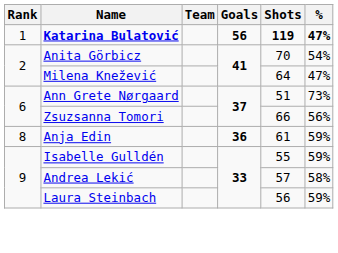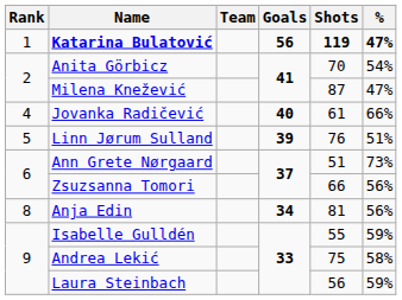Milena Knežević | Shots: 64 -> 87
+ row: 4 | Jovanka Radičević | 40 | 61 | 66%
+ row: 5 | Linn Jørum Sulland | 39 | 76 | 51%
Anja Edin | Goals: 36 -> 34
Anja Edin | Shots: 61 -> 81
Anja Edin | %: 59% -> 56%
Andrea Lekić | Shots: 57 -> 75
